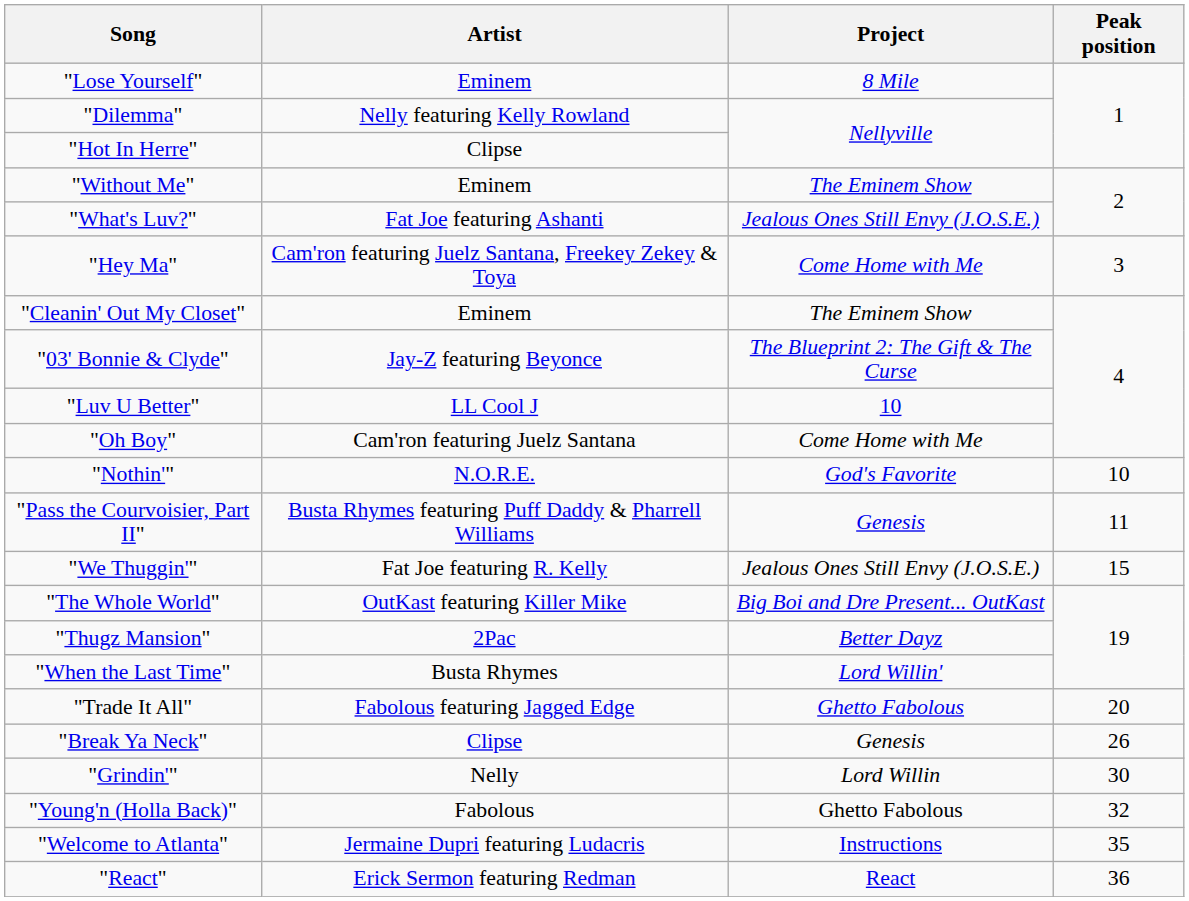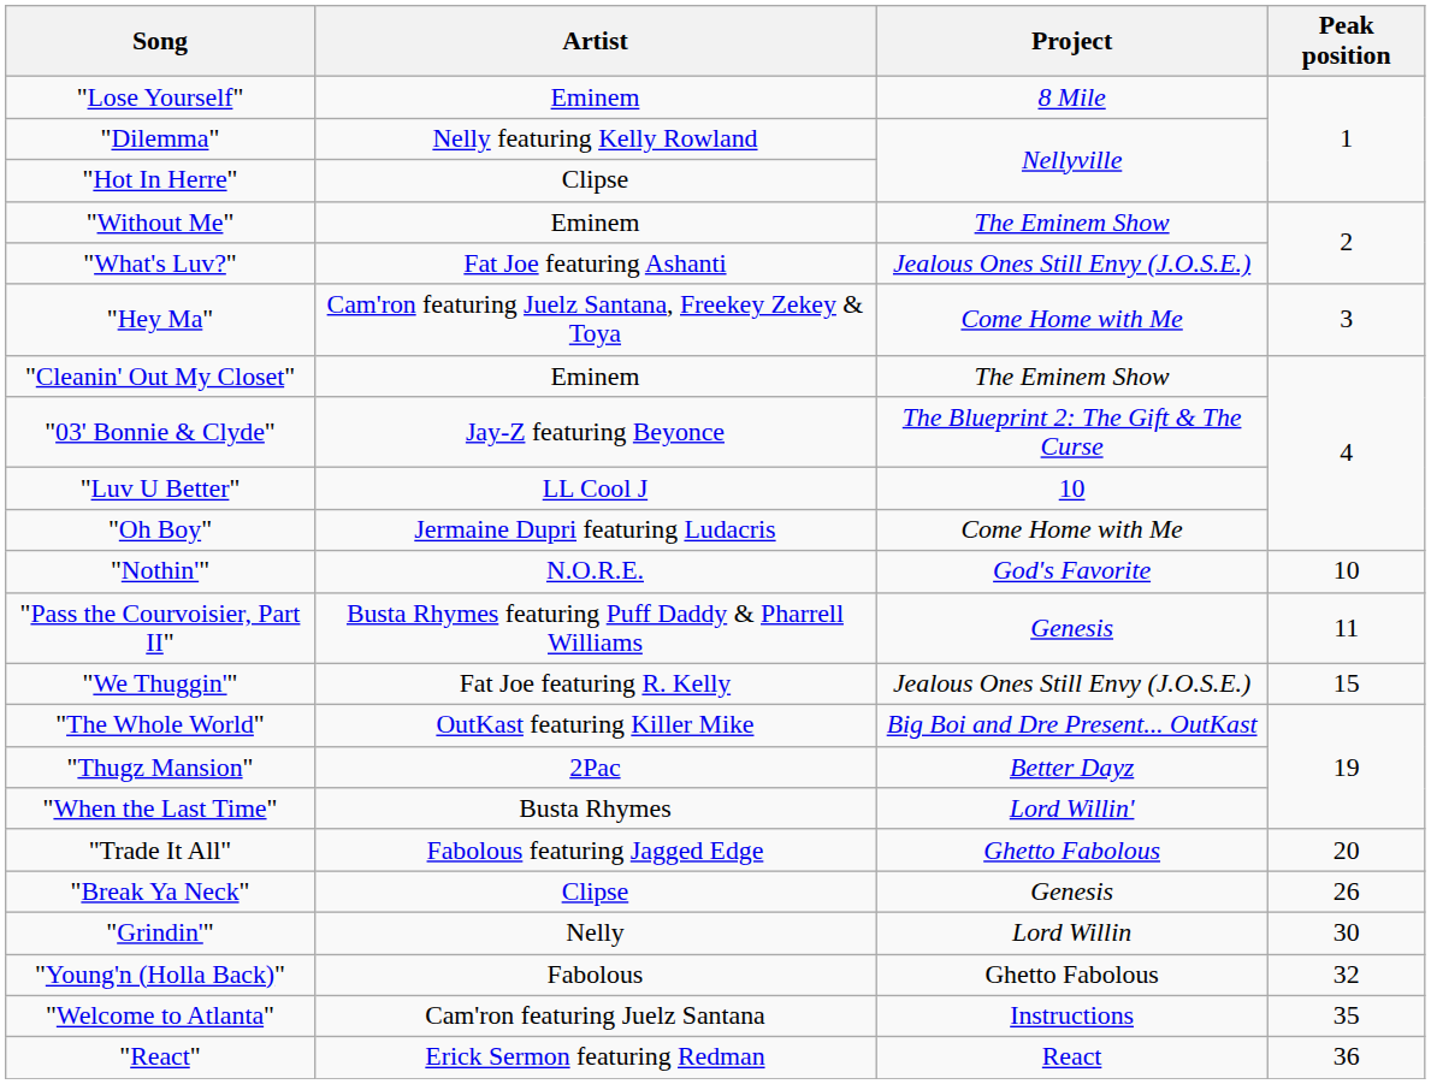"Oh Boy" | Artist: Cam'ron featuring Juelz Santana -> Jermaine Dupri featuring Ludacris
"Welcome to Atlanta" | Artist: Jermaine Dupri featuring Ludacris -> Cam'ron featuring Juelz Santana
